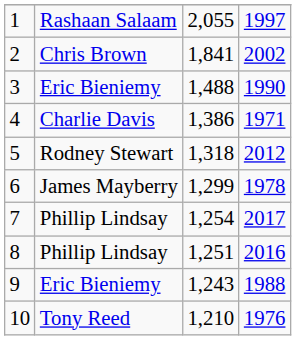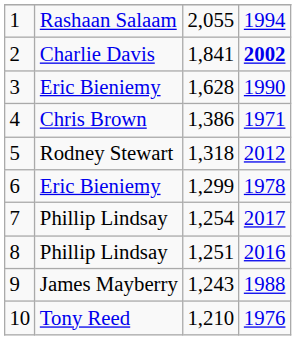1 | column 4: 1997 -> 1994
2 | column 2: Chris Brown -> Charlie Davis
2 | column 4: normal -> bold
3 | column 3: 1,488 -> 1,628
4 | column 2: Charlie Davis -> Chris Brown
6 | column 2: James Mayberry -> Eric Bieniemy
9 | column 2: Eric Bieniemy -> James Mayberry
